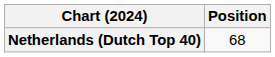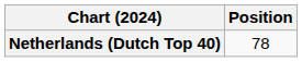Netherlands (Dutch Top 40) | Position: 68 -> 78
